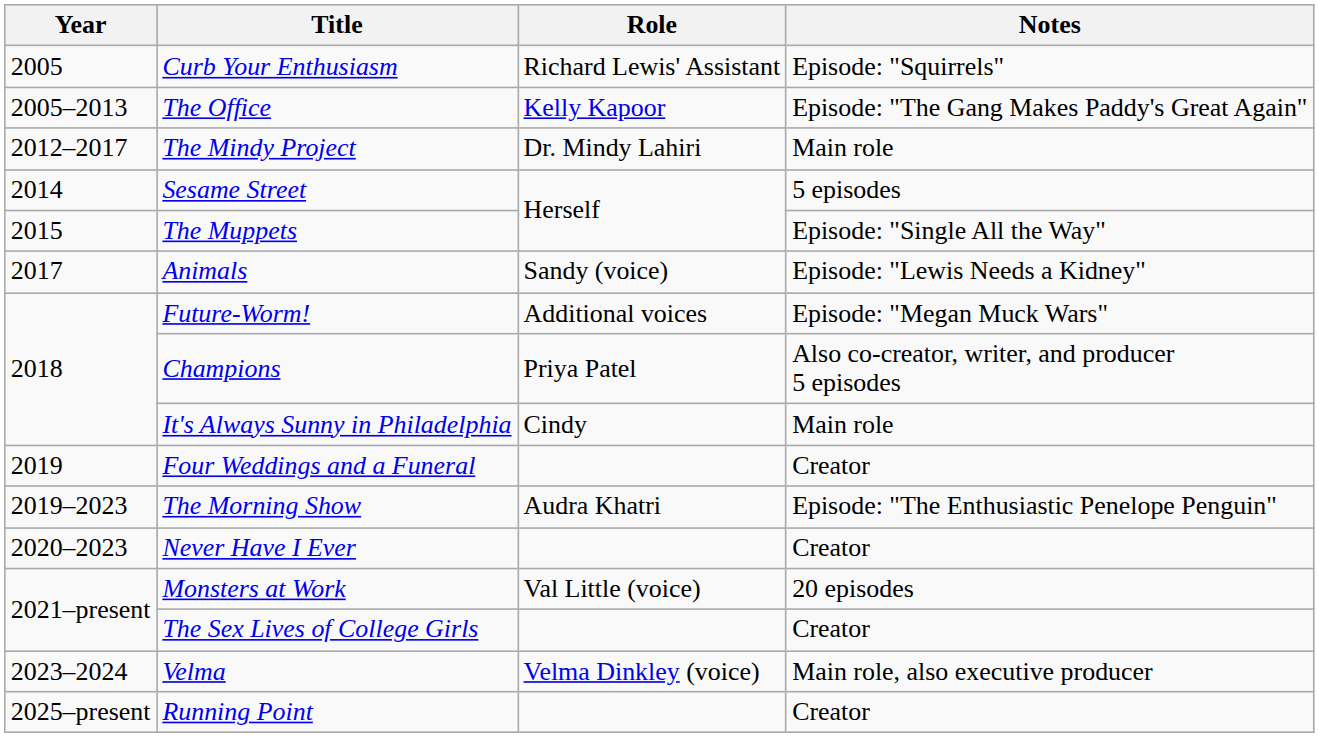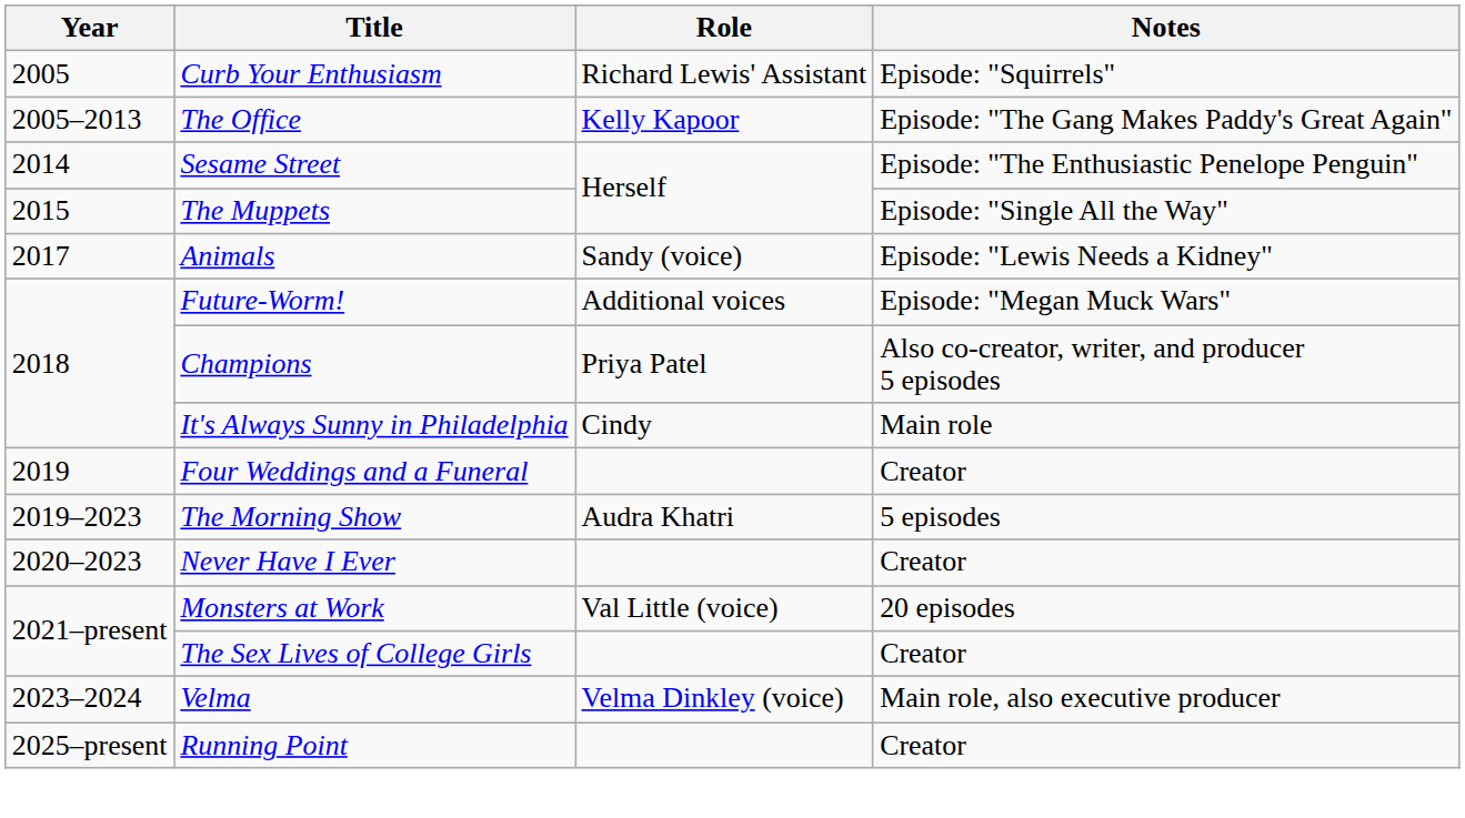- row: 2012–2017 | The Mindy Project | Dr. Mindy Lahiri | Main role
Sesame Street | Notes: 5 episodes -> Episode: "The Enthusiastic Penelope Penguin"
The Morning Show | Notes: Episode: "The Enthusiastic Penelope Penguin" -> 5 episodes
